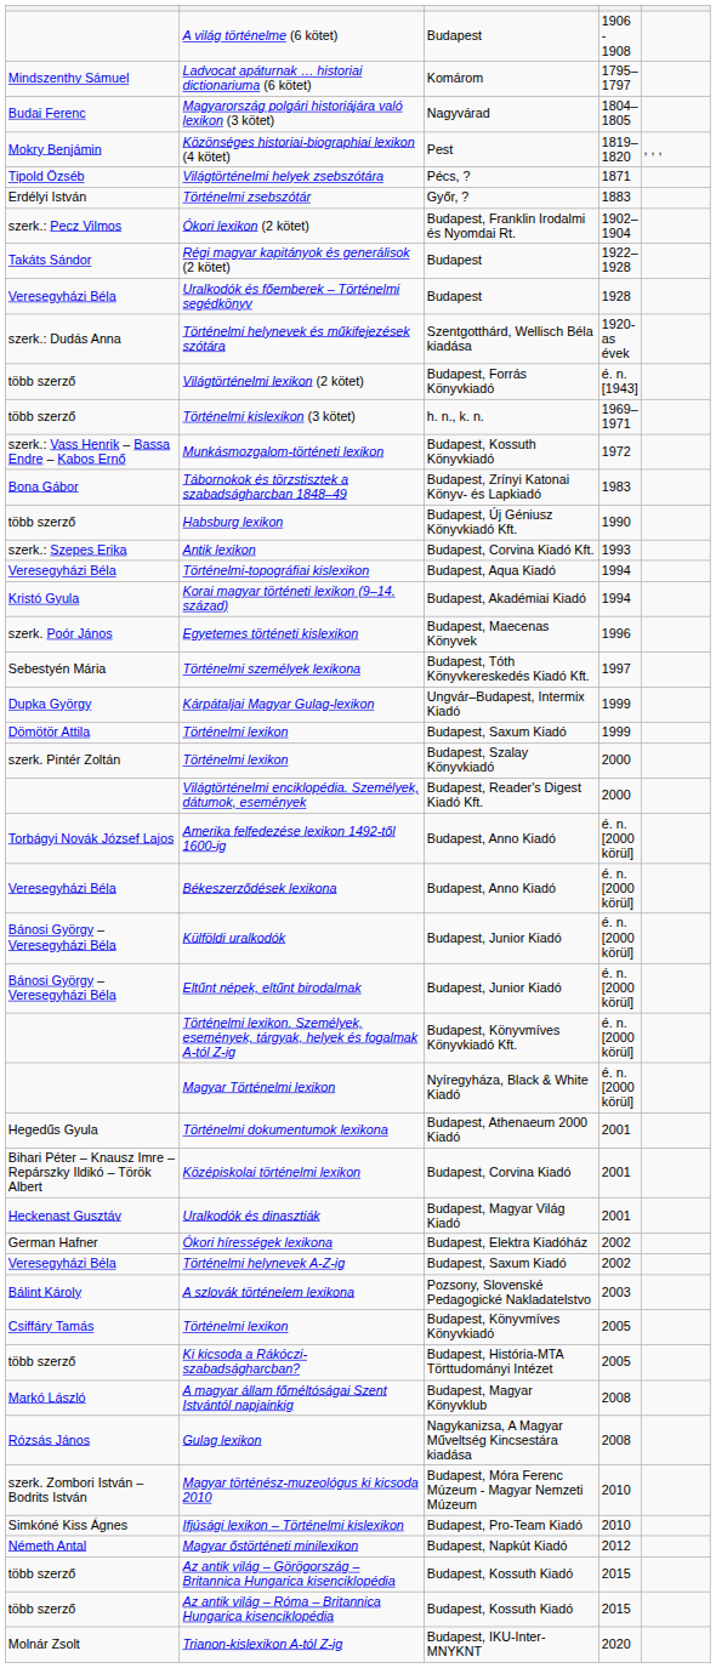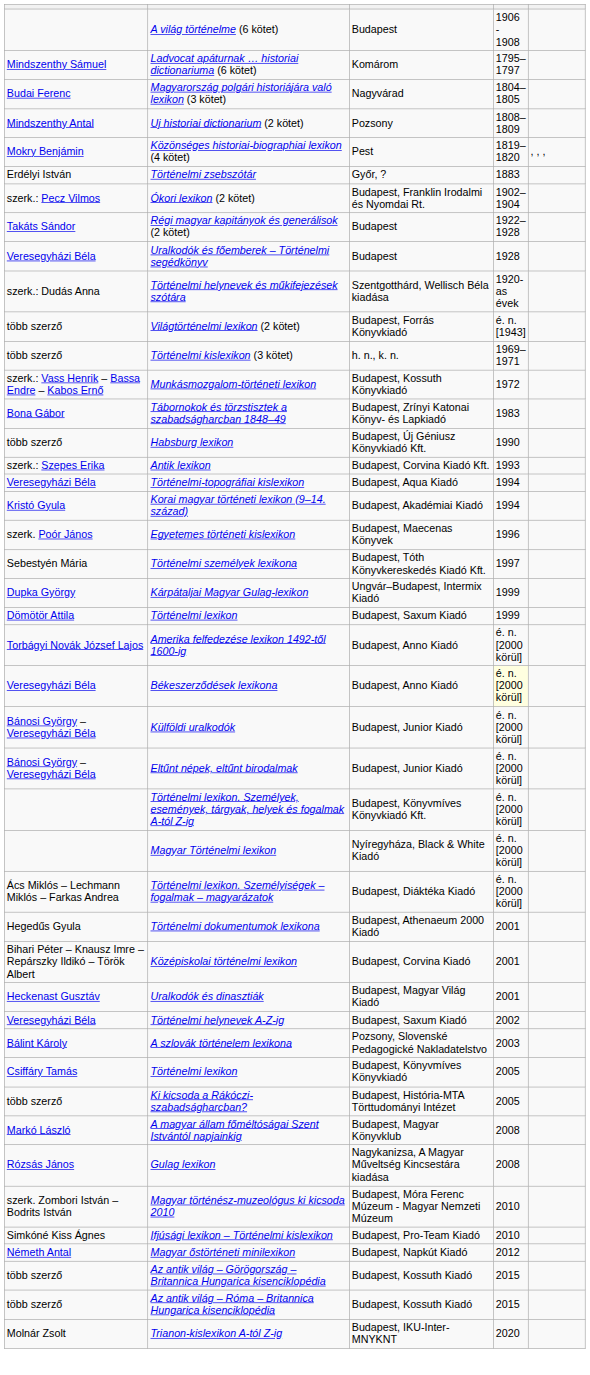+ row: Mindszenthy Antal | Uj historiai dictionarium (2 kötet) | Pozsony | 1808–1809
- row: Tipold Özséb | Világtörténelmi helyek zsebszótára | Pécs, ? | 1871
- row: szerk. Pintér Zoltán | Történelmi lexikon | Budapest, Szalay Könyvkiadó | 2000
- row: Világtörténelmi enciklopédia. Személyek, dátumok, események | Budapest, Reader's Digest Kiadó Kft. | 2000
Békeszerződések lexikona | column 4: no background -> lightyellow background
+ row: Ács Miklós – Lechmann Miklós – Farkas Andrea | Történelmi lexikon. Személyiségek – fogalmak – magyarázatok | Budapest, Diáktéka Kiadó | é. n. [2000 körül]
- row: German Hafner | Ókori hírességek lexikona | Budapest, Elektra Kiadóház | 2002
